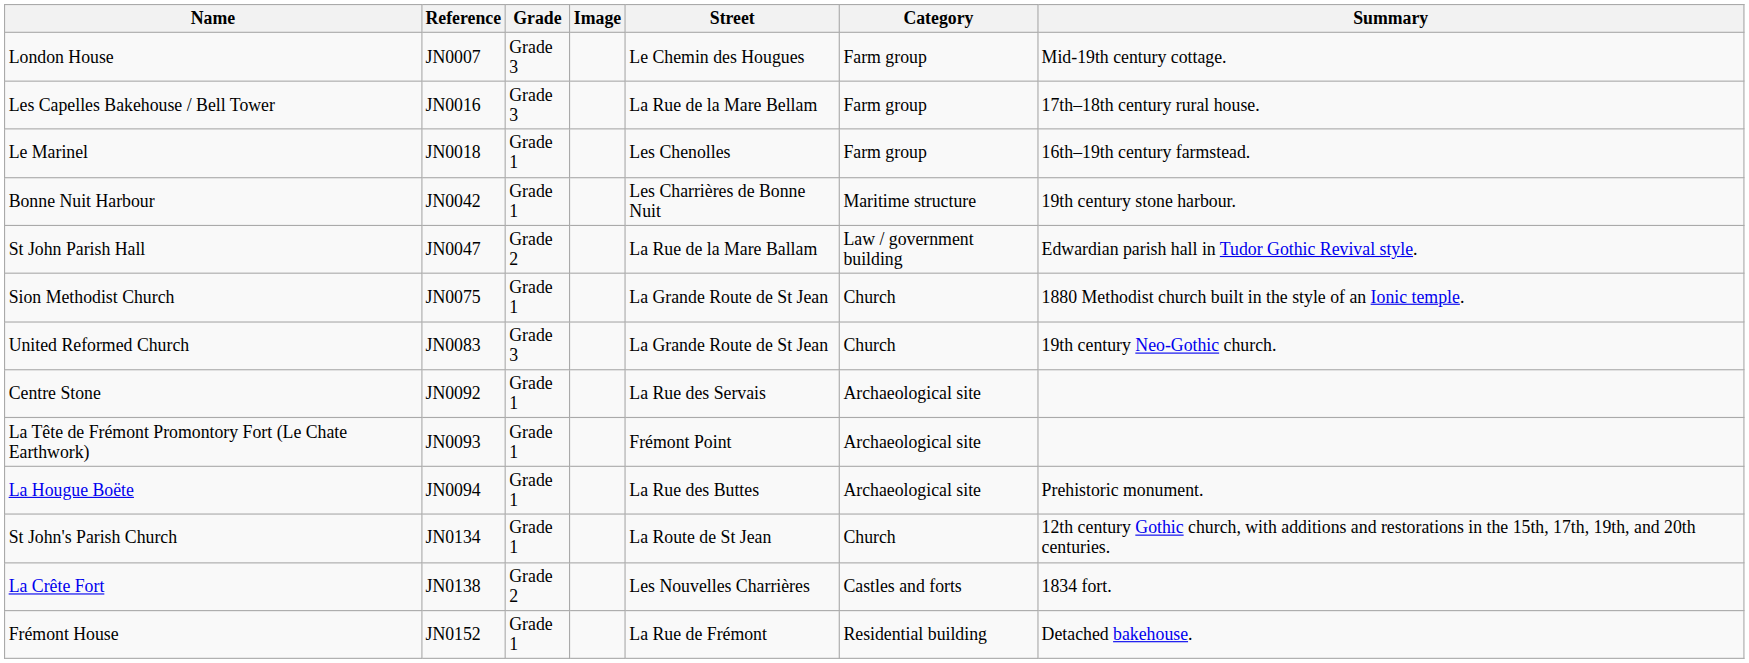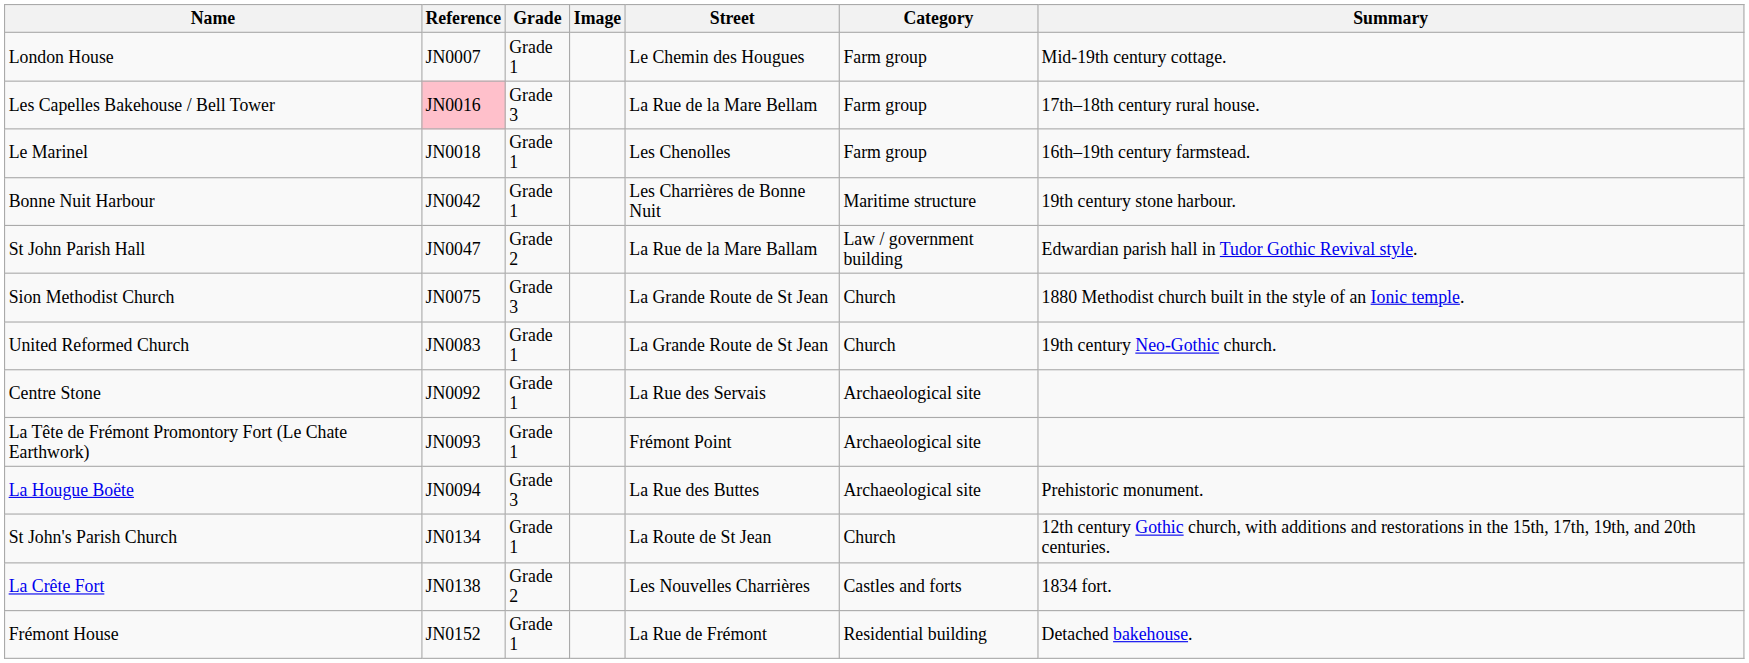London House | Grade: Grade 3 -> Grade 1
Les Capelles Bakehouse / Bell Tower | Reference: no background -> pink background
Sion Methodist Church | Grade: Grade 1 -> Grade 3
United Reformed Church | Grade: Grade 3 -> Grade 1
La Hougue Boëte | Grade: Grade 1 -> Grade 3
